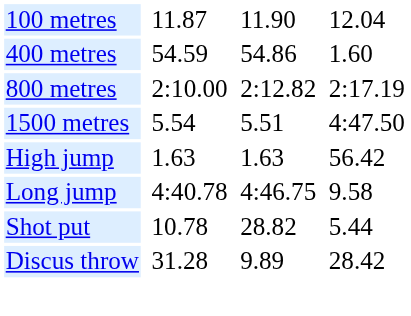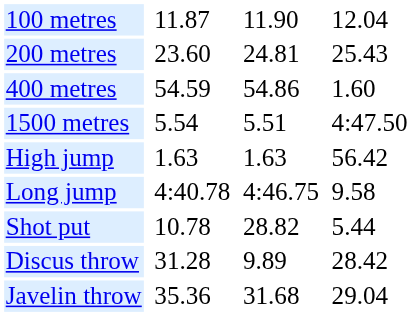+ row: 200 metres | 23.60 | 24.81 | 25.43
- row: 800 metres | 2:10.00 | 2:12.82 | 2:17.19
+ row: Javelin throw | 35.36 | 31.68 | 29.04
